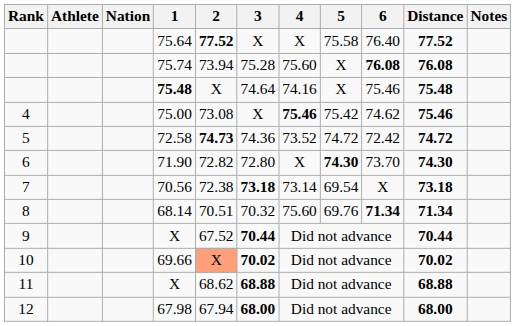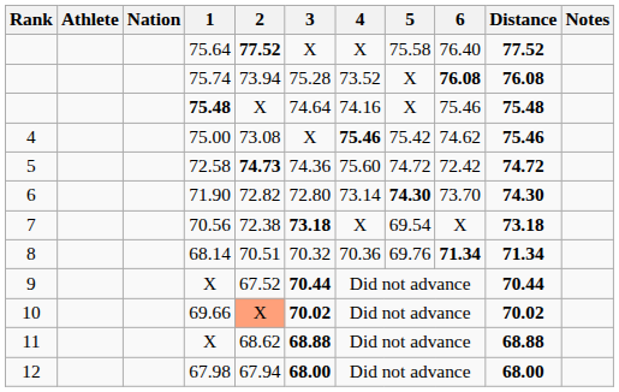75.74 | 4: 75.60 -> 73.52
72.58 | 4: 73.52 -> 75.60
71.90 | 4: X -> 73.14
70.56 | 4: 73.14 -> X
68.14 | 4: 75.60 -> 70.36
